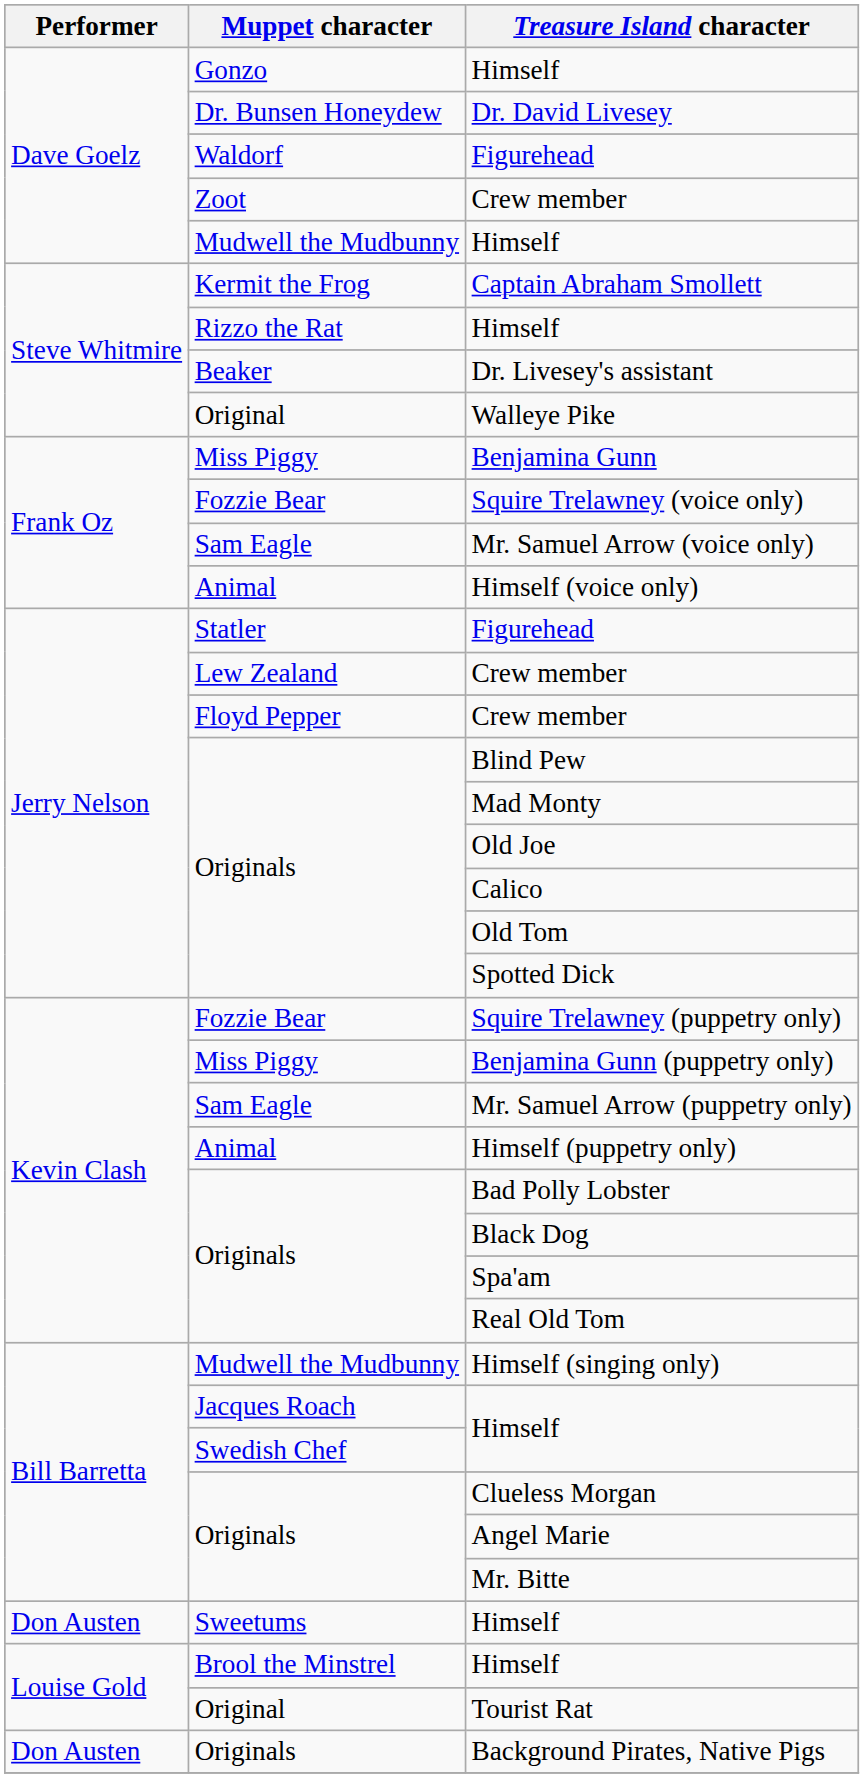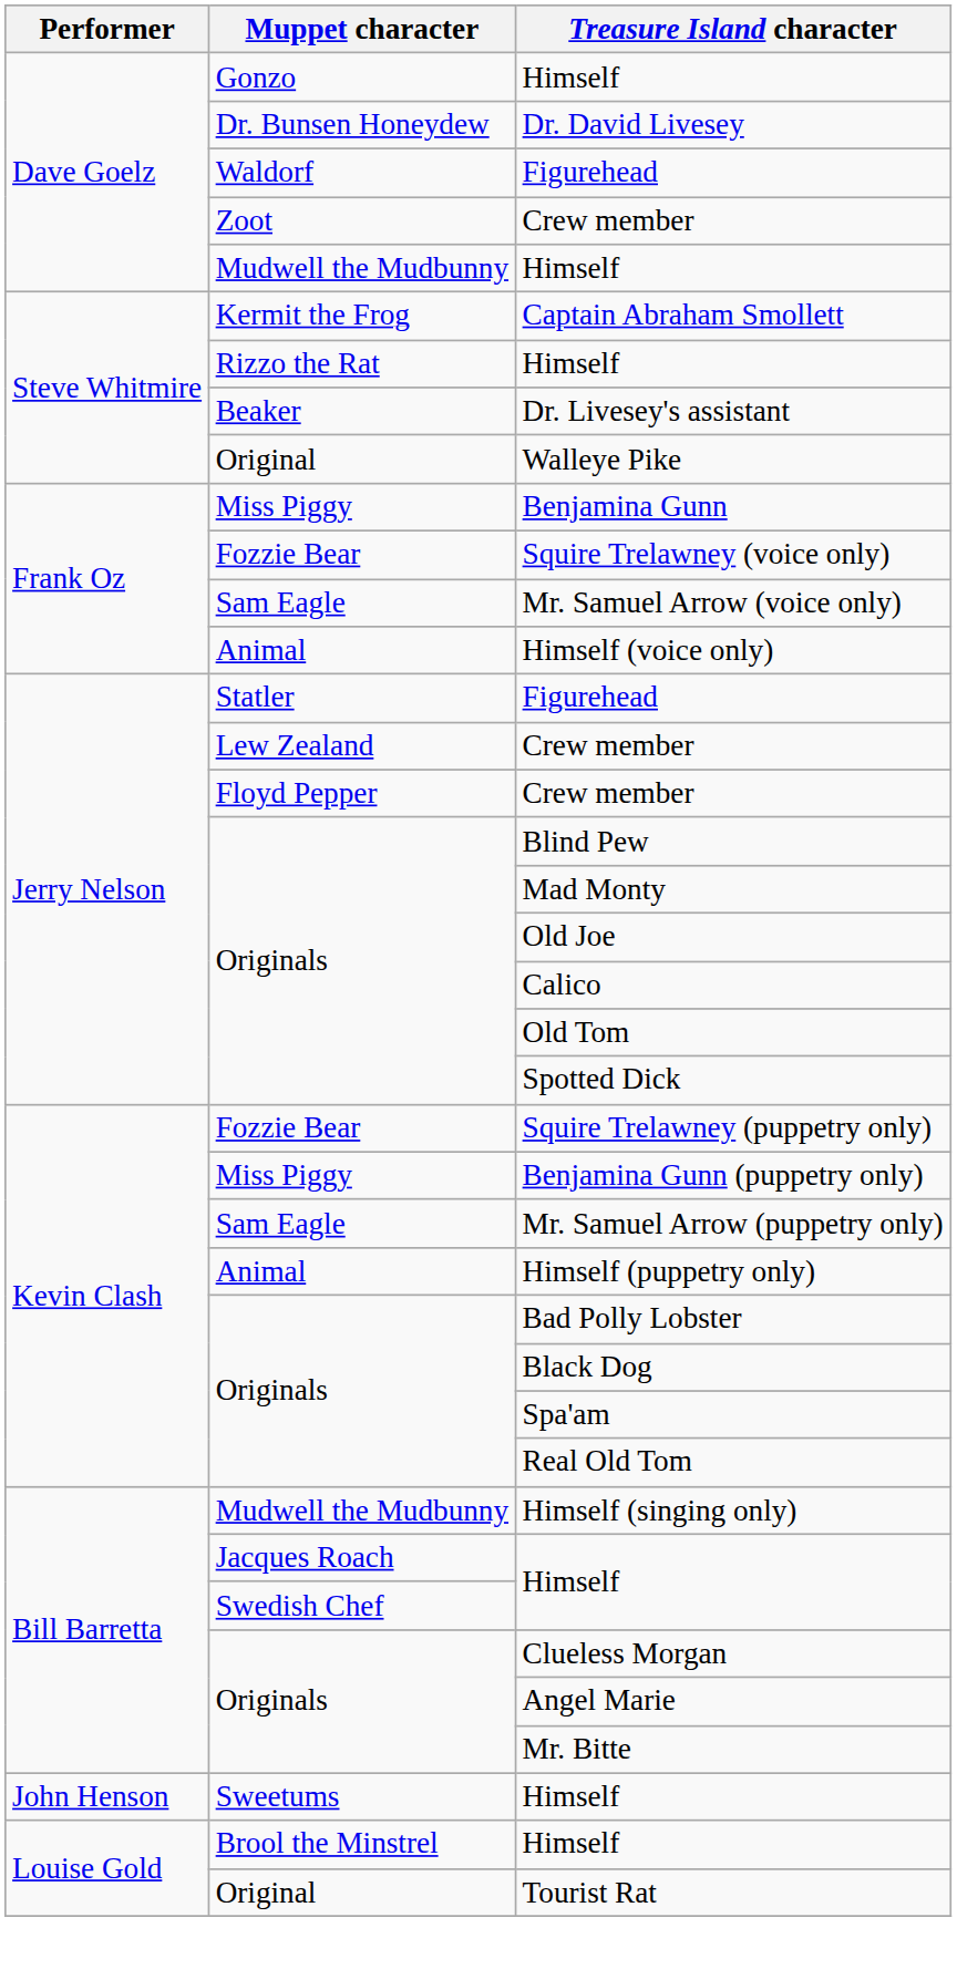Sweetums / Himself | Performer: Don Austen -> John Henson
- row: Don Austen | Originals | Background Pirates, Native Pigs
